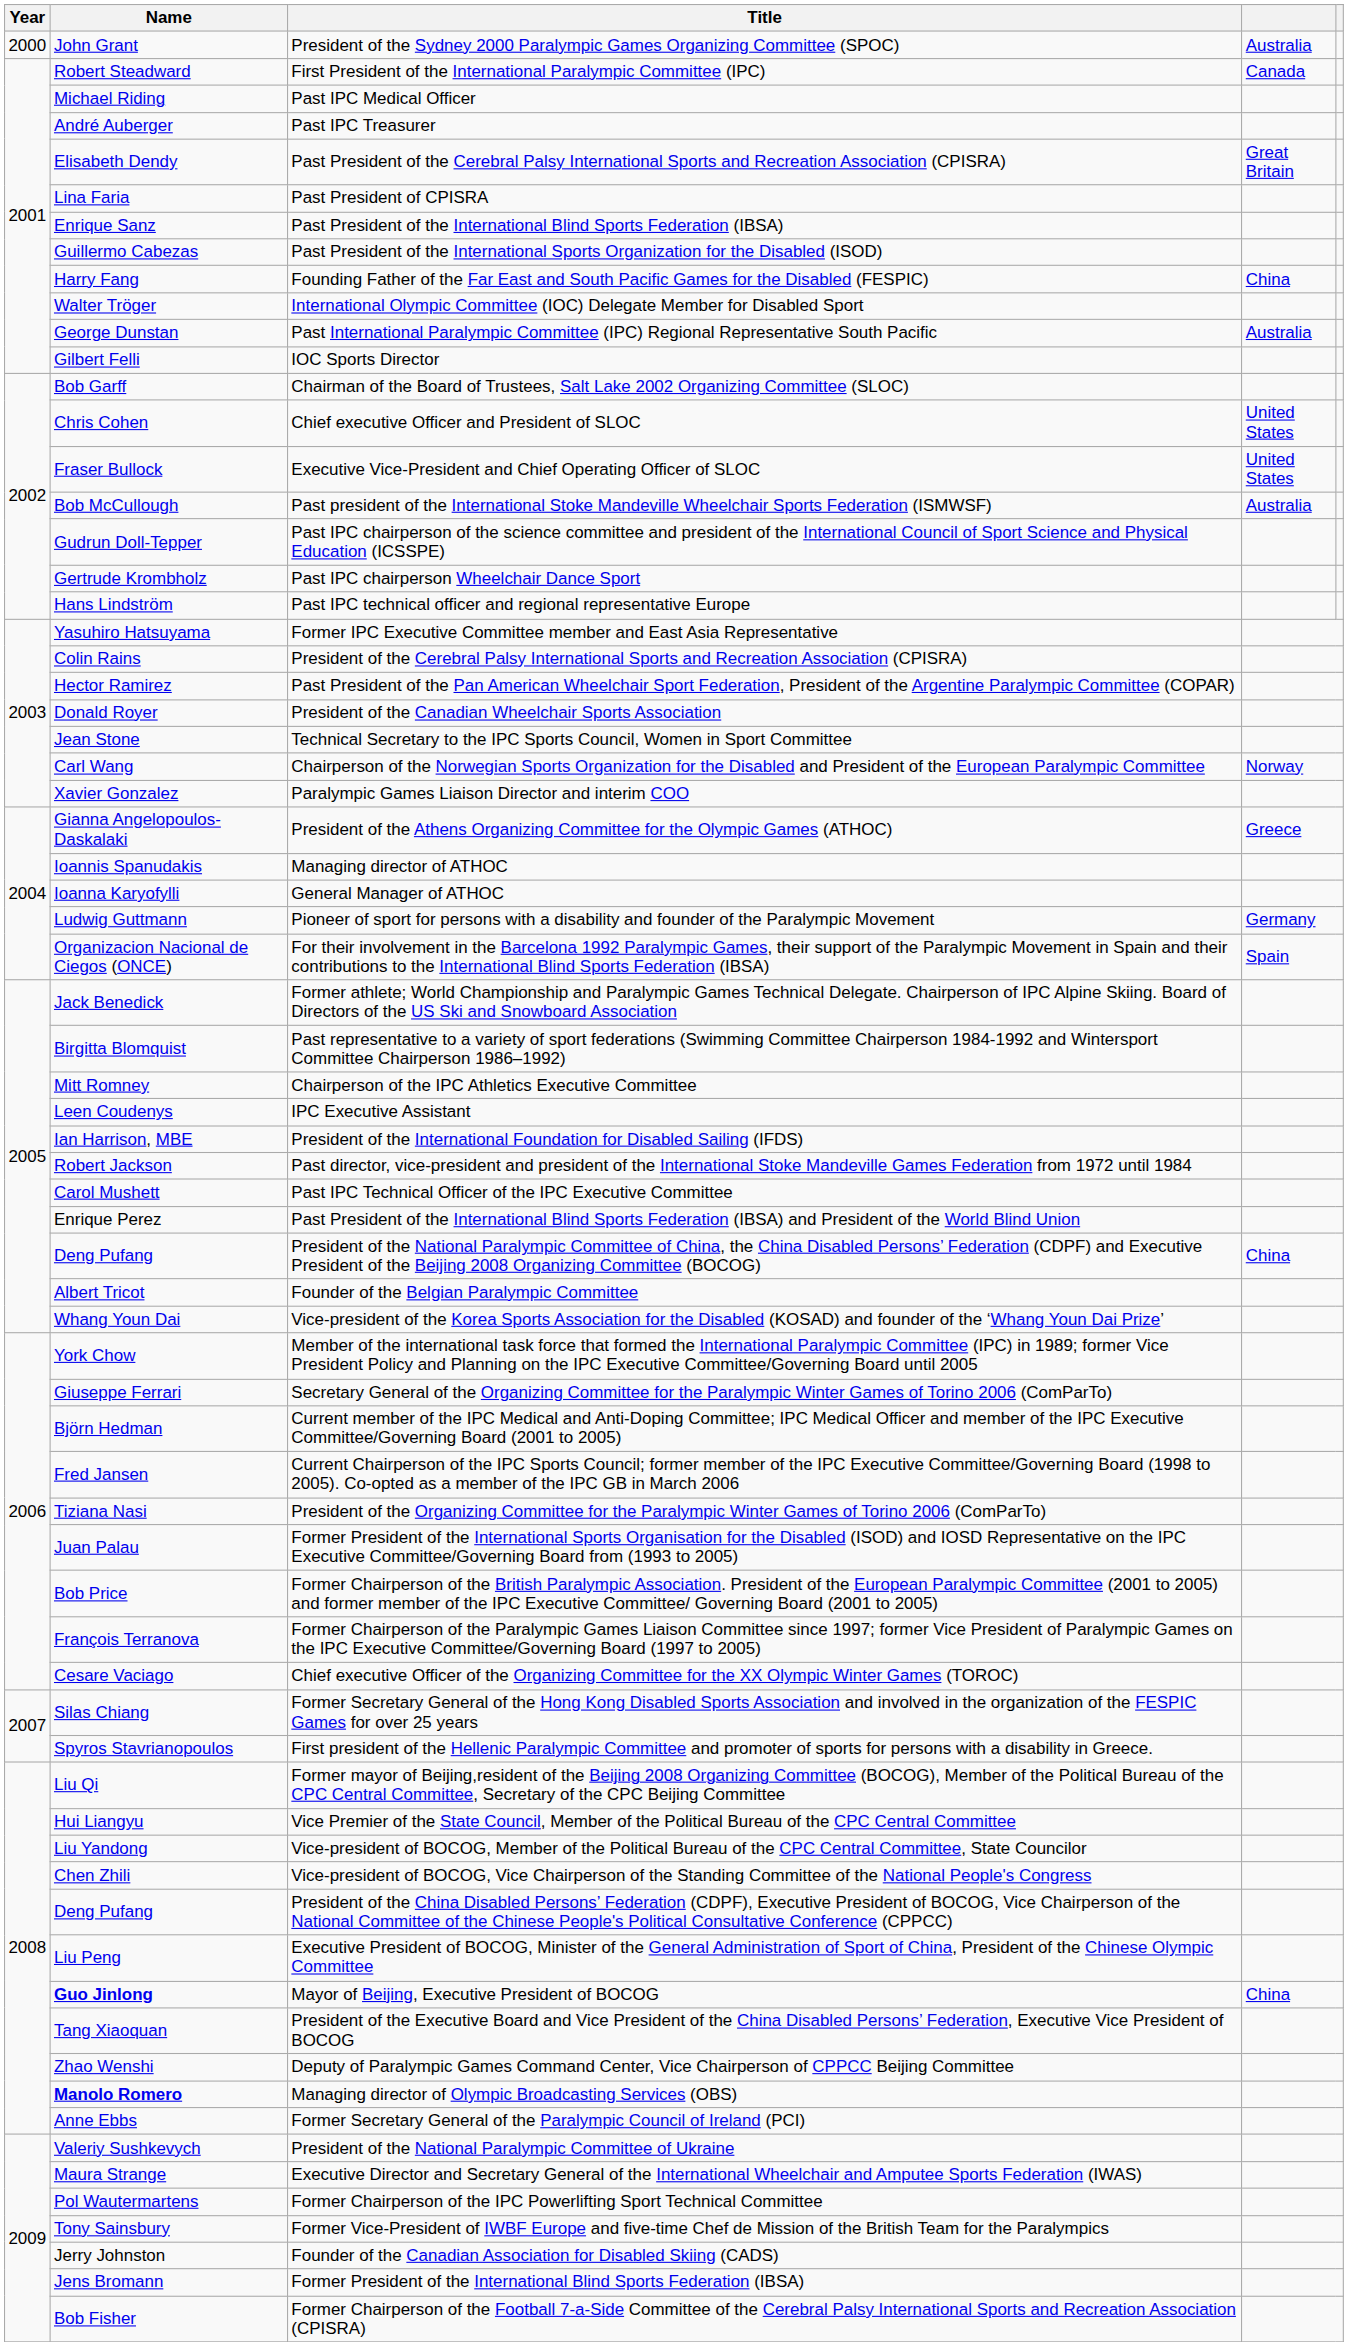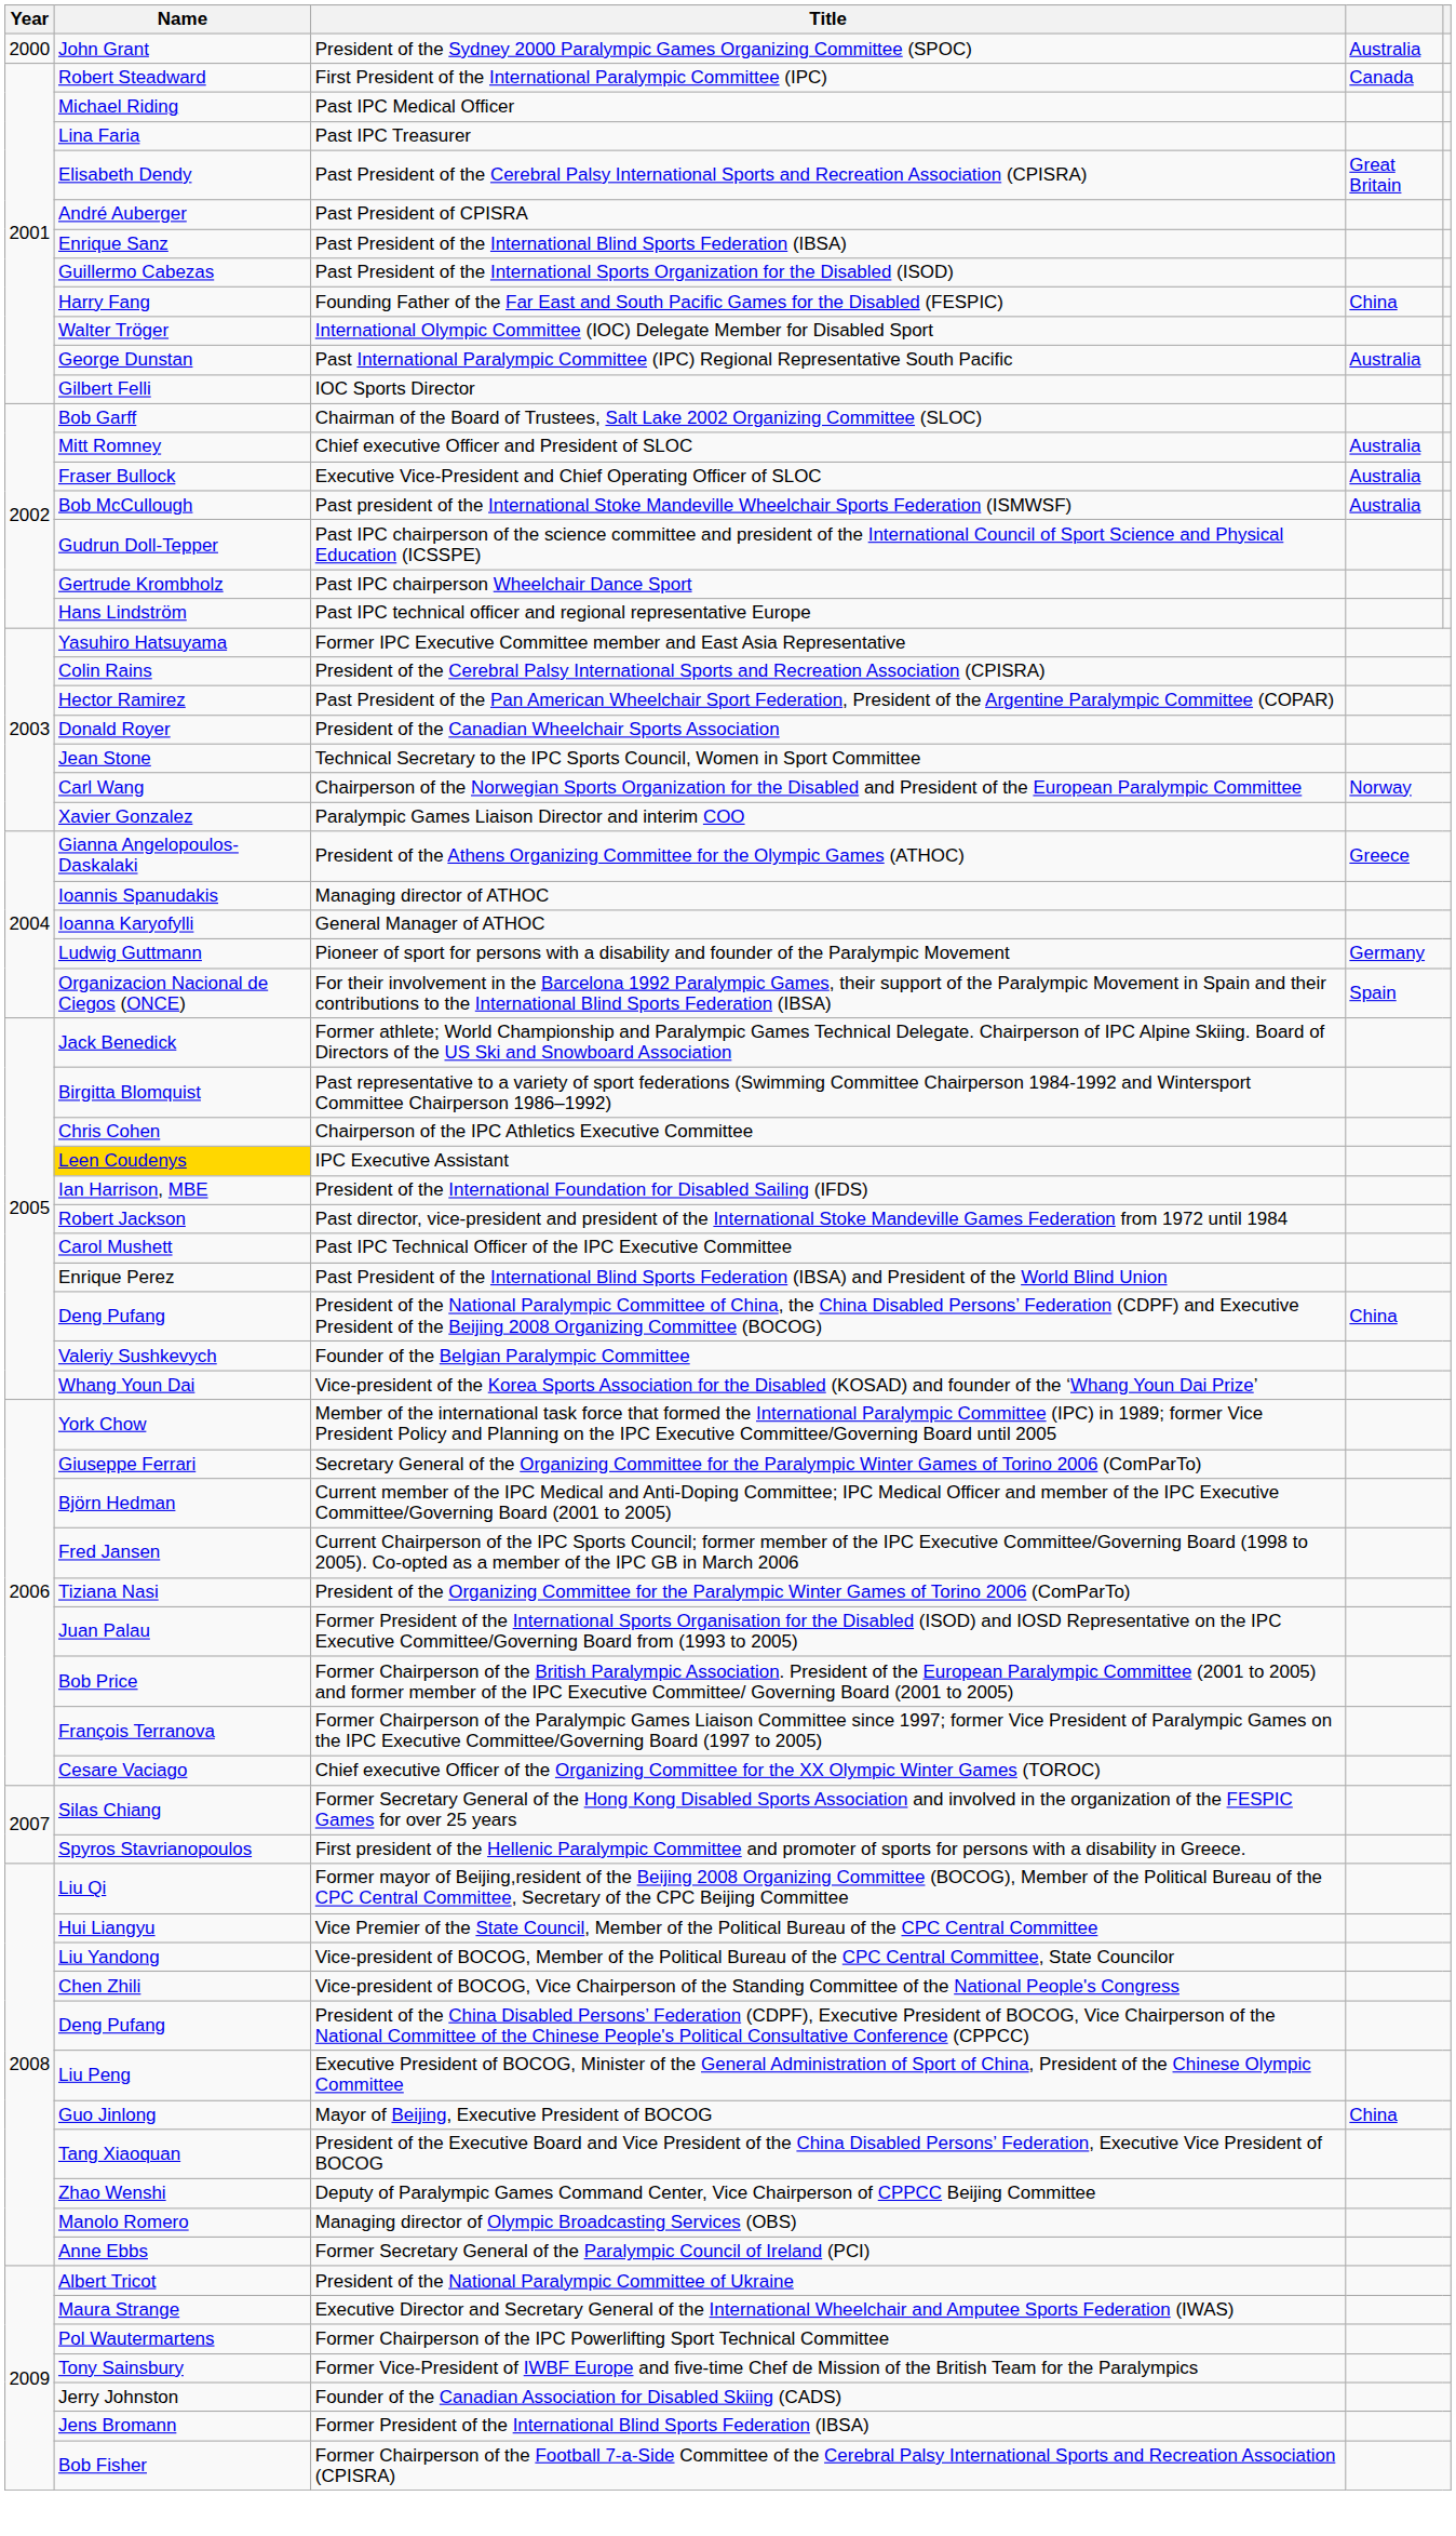Past IPC Treasurer | Name: André Auberger -> Lina Faria
Past President of CPISRA | Name: Lina Faria -> André Auberger
Chief executive Officer and President of SLOC | Name: Chris Cohen -> Mitt Romney
Chief executive Officer and President of SLOC | column 4: United States -> Australia
Executive Vice-President and Chief Operating Officer of SLOC | column 4: United States -> Australia
Chairperson of the IPC Athletics Executive Committee | Name: Mitt Romney -> Chris Cohen
IPC Executive Assistant | Name: no background -> gold background
Founder of the Belgian Paralympic Committee | Name: Albert Tricot -> Valeriy Sushkevych
Mayor of Beijing, Executive President of BOCOG | Name: bold -> normal
Managing director of Olympic Broadcasting Services (OBS) | Name: bold -> normal
President of the National Paralympic Committee of Ukraine | Name: Valeriy Sushkevych -> Albert Tricot
